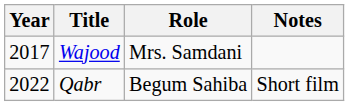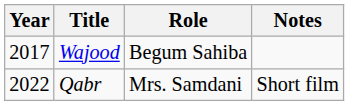Wajood | Role: Mrs. Samdani -> Begum Sahiba
Qabr | Role: Begum Sahiba -> Mrs. Samdani
